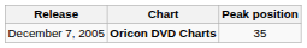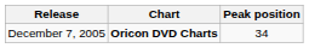December 7, 2005 | Peak position: 35 -> 34
